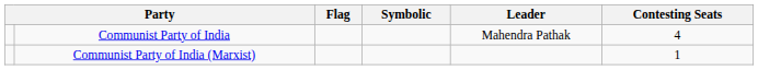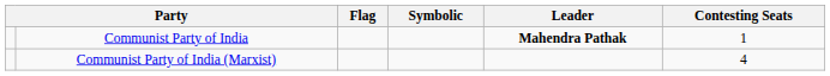Communist Party of India | Leader: normal -> bold
Communist Party of India | Contesting Seats: 4 -> 1
Communist Party of India (Marxist) | Contesting Seats: 1 -> 4
